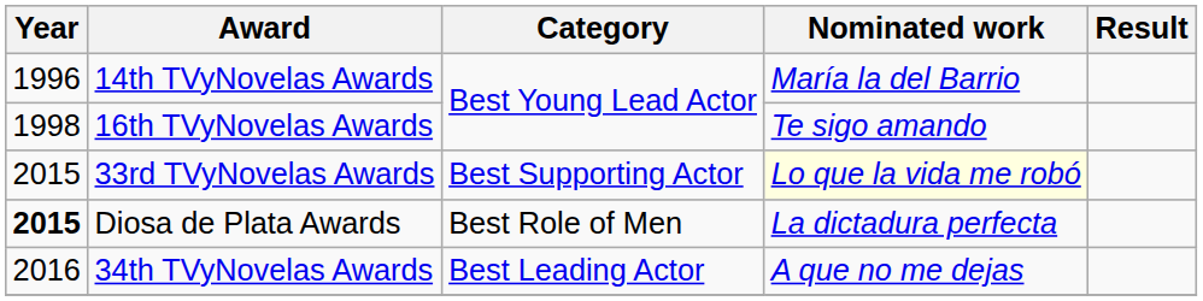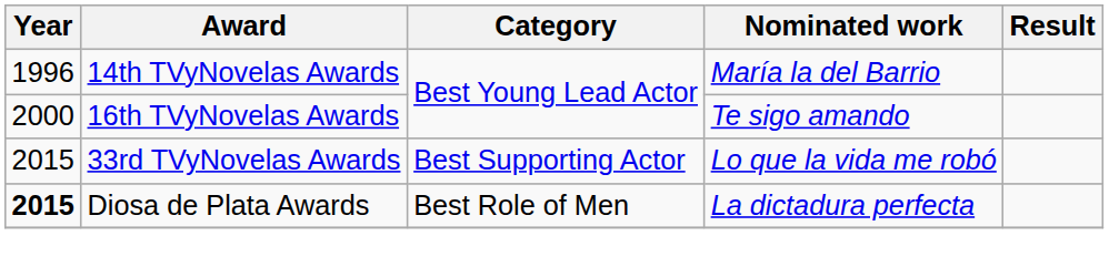16th TVyNovelas Awards | Year: 1998 -> 2000
33rd TVyNovelas Awards | Nominated work: lightyellow background -> no background
- row: 2016 | 34th TVyNovelas Awards | Best Leading Actor | A que no me dejas
